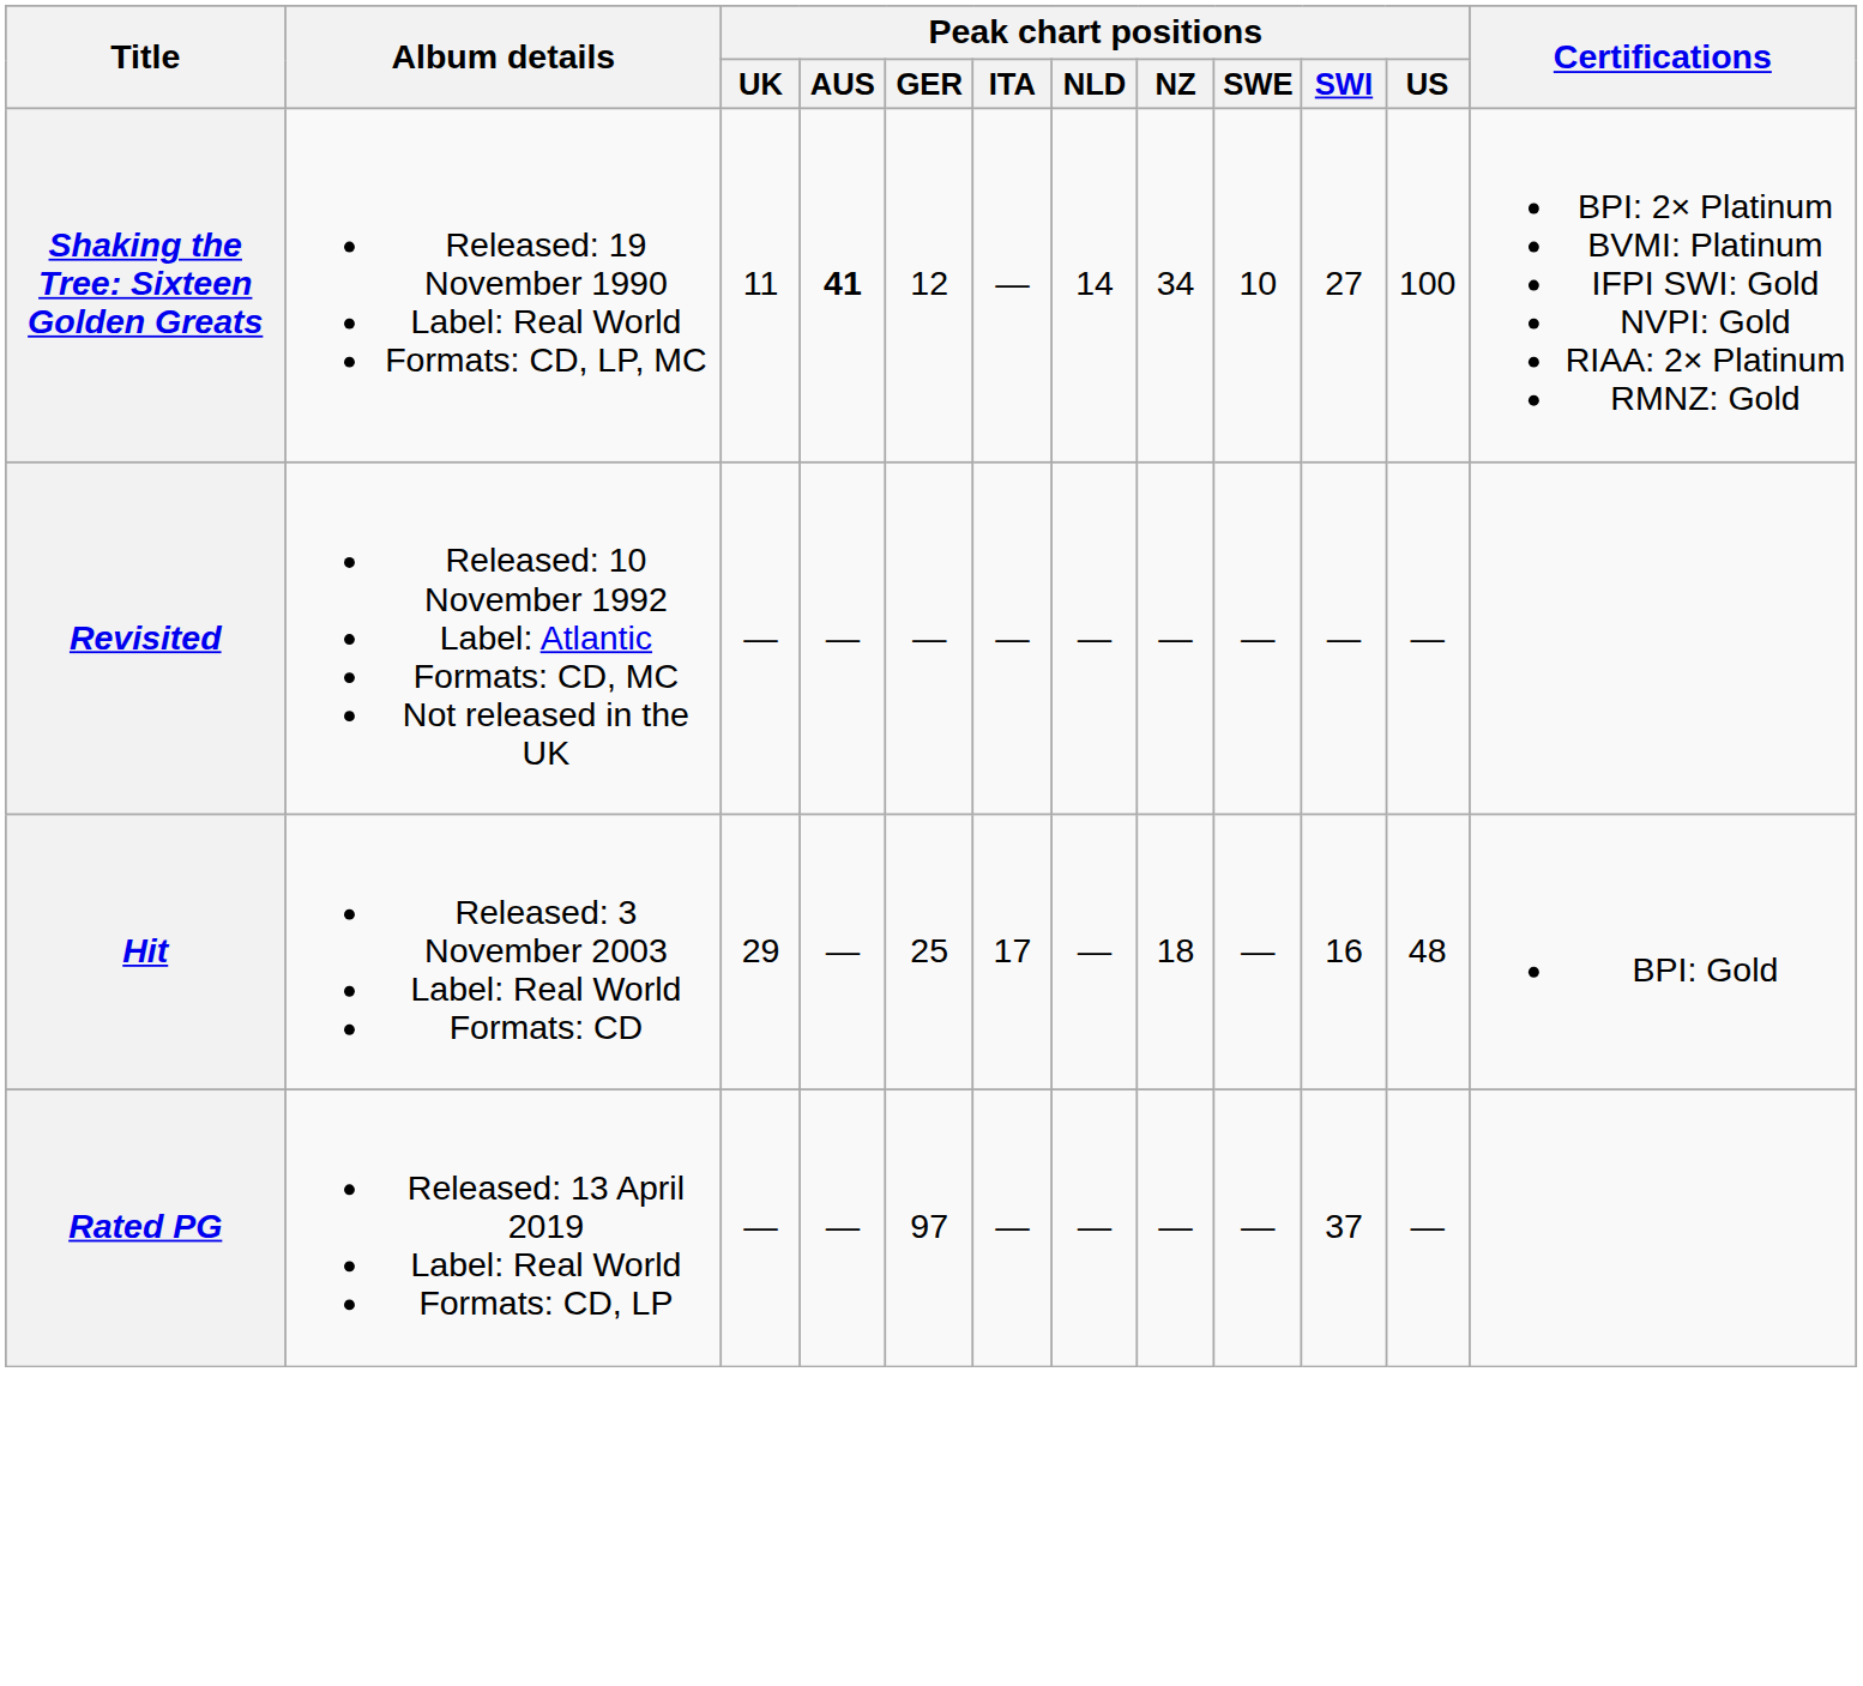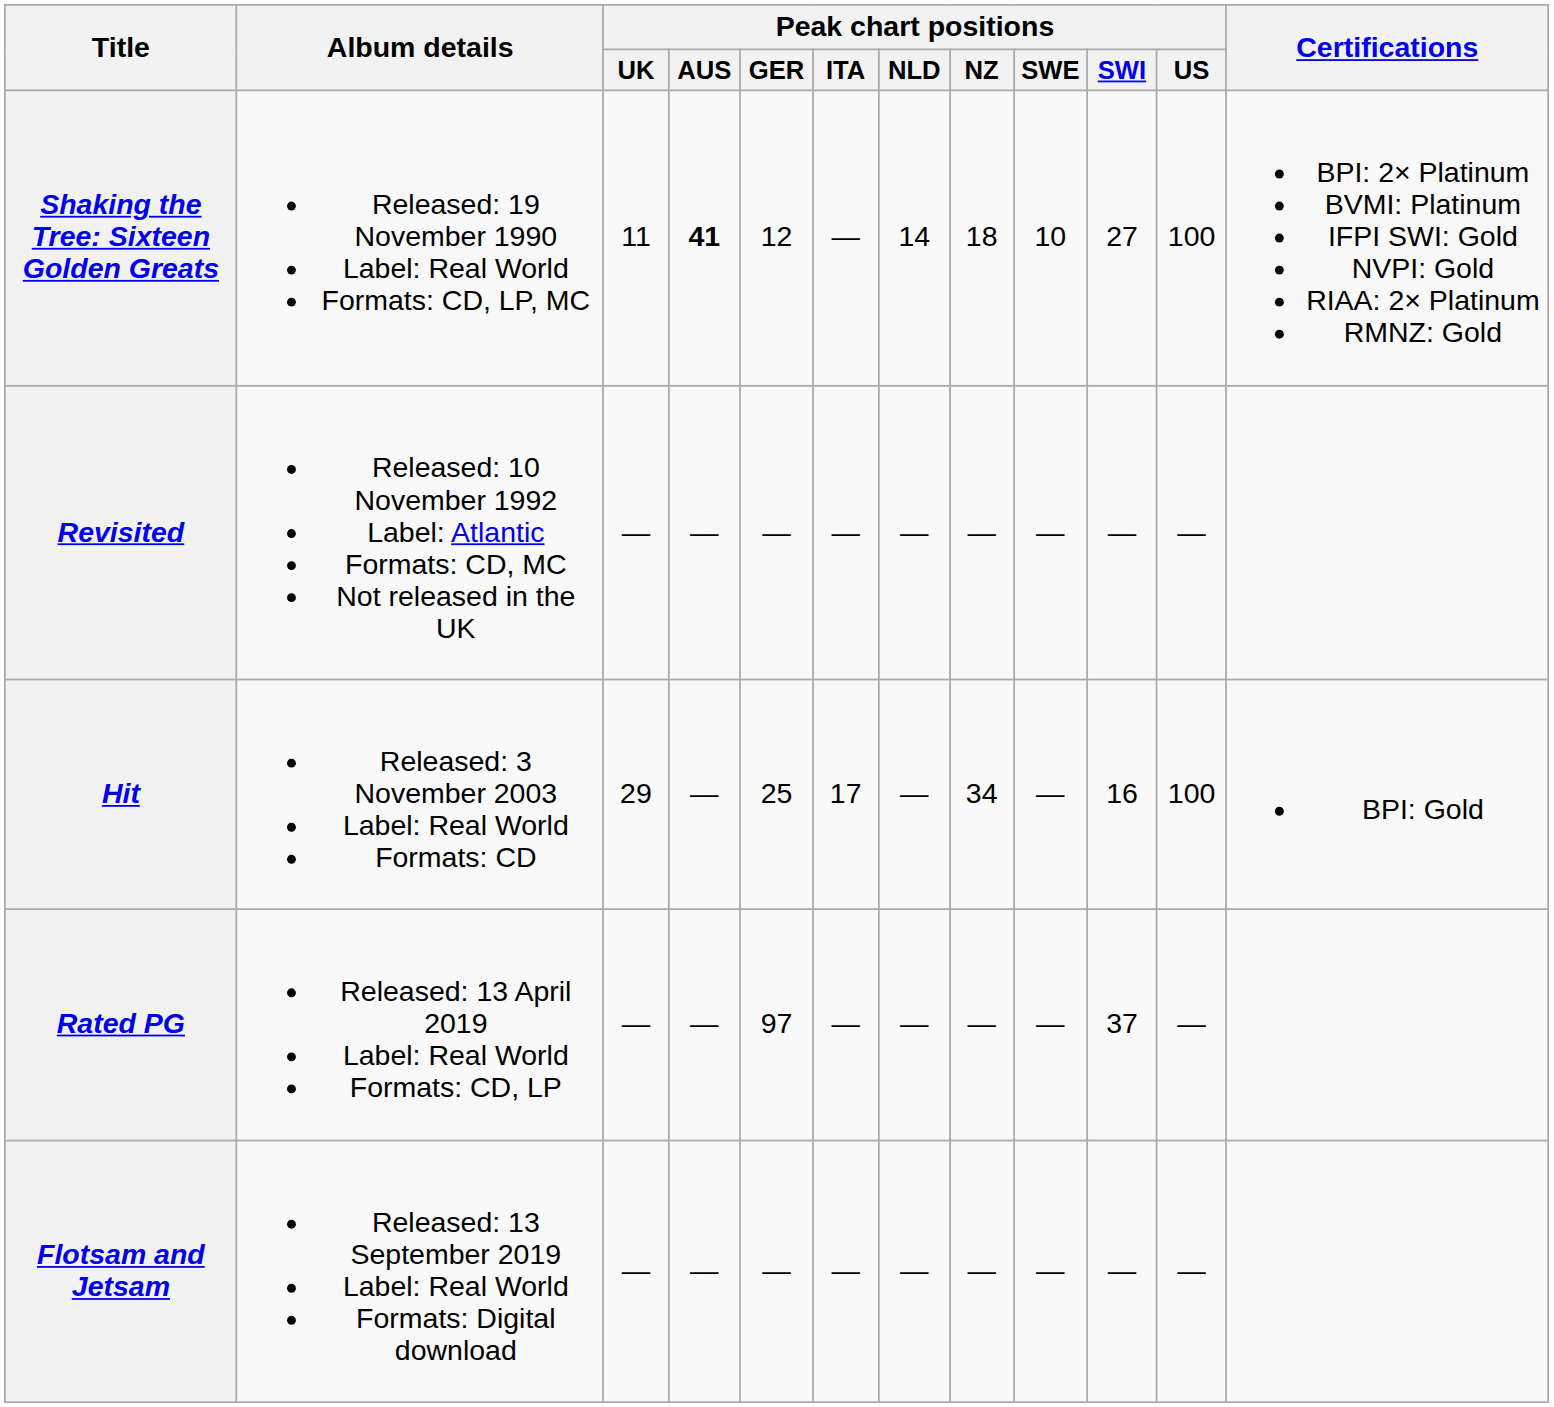Shaking the Tree: Sixteen Golden Greats | Peak chart positions / NZ: 34 -> 18
Hit | Peak chart positions / NZ: 18 -> 34
Hit | Peak chart positions / US: 48 -> 100
+ row: Flotsam and Jetsam | Released: 13 September 2019 Label: Real World Formats: Digital download | — | — | — | — | — | — | — | — | —
